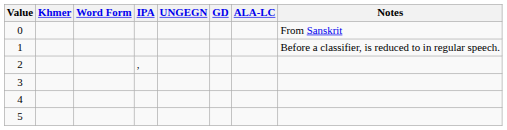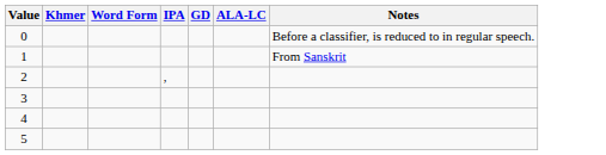- column: UNGEGN
0 | Notes: From Sanskrit -> Before a classifier, is reduced to in regular speech.
1 | Notes: Before a classifier, is reduced to in regular speech. -> From Sanskrit
